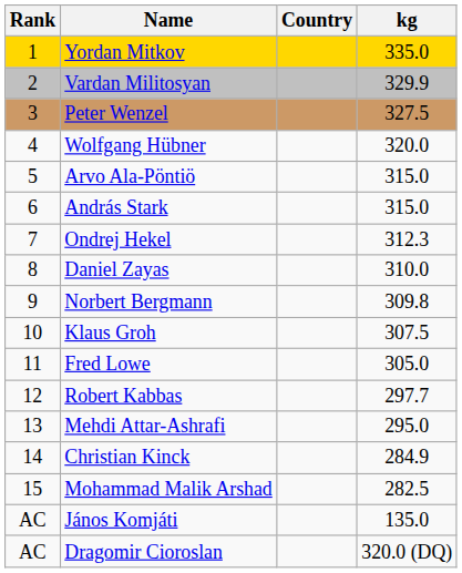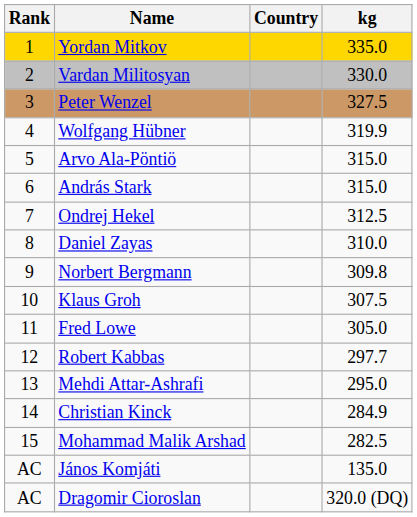Vardan Militosyan | kg: 329.9 -> 330.0
Wolfgang Hübner | kg: 320.0 -> 319.9
Ondrej Hekel | kg: 312.3 -> 312.5
